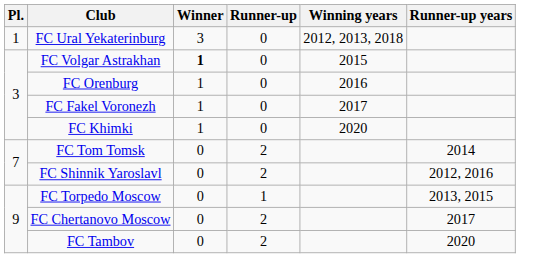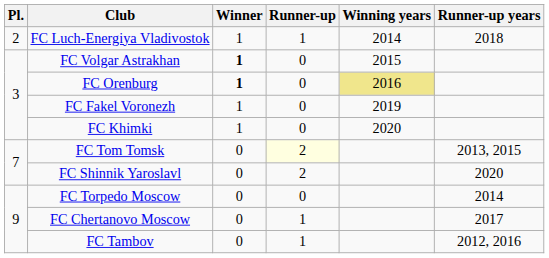- row: 1 | FC Ural Yekaterinburg | 3 | 0 | 2012, 2013, 2018
+ row: 2 | FC Luch-Energiya Vladivostok | 1 | 1 | 2014 | 2018
FC Orenburg | Winner: normal -> bold
FC Orenburg | Winning years: no background -> khaki background
FC Fakel Voronezh | Winning years: 2017 -> 2019
FC Tom Tomsk | Runner-up: no background -> lightyellow background
FC Tom Tomsk | Runner-up years: 2014 -> 2013, 2015
FC Shinnik Yaroslavl | Runner-up years: 2012, 2016 -> 2020
FC Torpedo Moscow | Runner-up: 1 -> 0
FC Torpedo Moscow | Runner-up years: 2013, 2015 -> 2014
FC Chertanovo Moscow | Runner-up: 2 -> 1
FC Tambov | Runner-up: 2 -> 1
FC Tambov | Runner-up years: 2020 -> 2012, 2016
